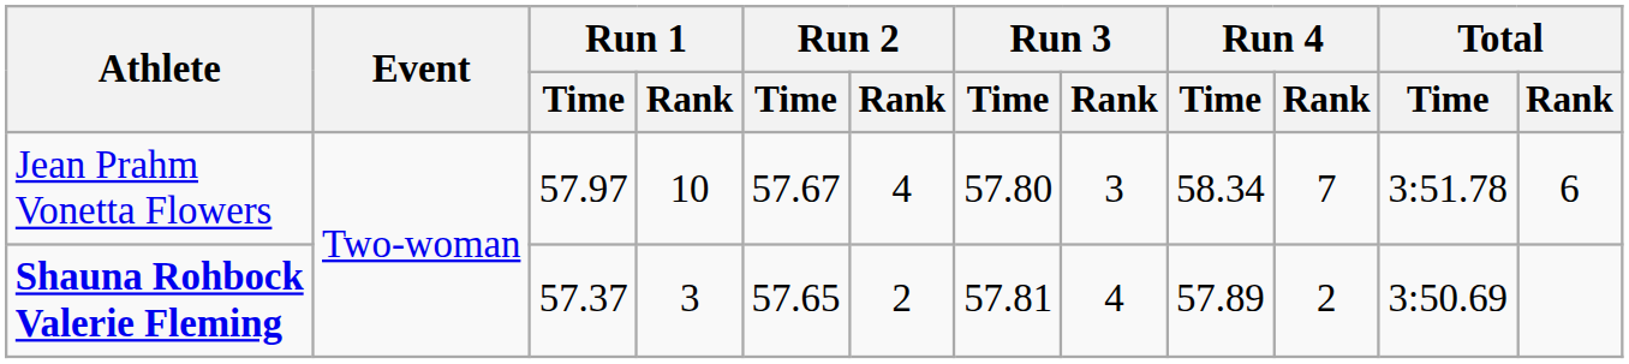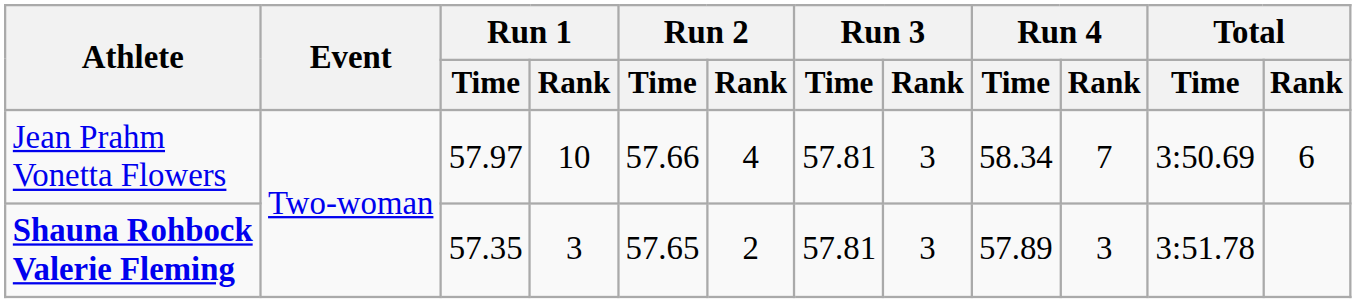Jean Prahm Vonetta Flowers | Run 2 / Time: 57.67 -> 57.66
Jean Prahm Vonetta Flowers | Run 3 / Time: 57.80 -> 57.81
Jean Prahm Vonetta Flowers | Total / Time: 3:51.78 -> 3:50.69
Shauna Rohbock Valerie Fleming | Run 1 / Time: 57.37 -> 57.35
Shauna Rohbock Valerie Fleming | Run 3 / Rank: 4 -> 3
Shauna Rohbock Valerie Fleming | Run 4 / Rank: 2 -> 3
Shauna Rohbock Valerie Fleming | Total / Time: 3:50.69 -> 3:51.78
